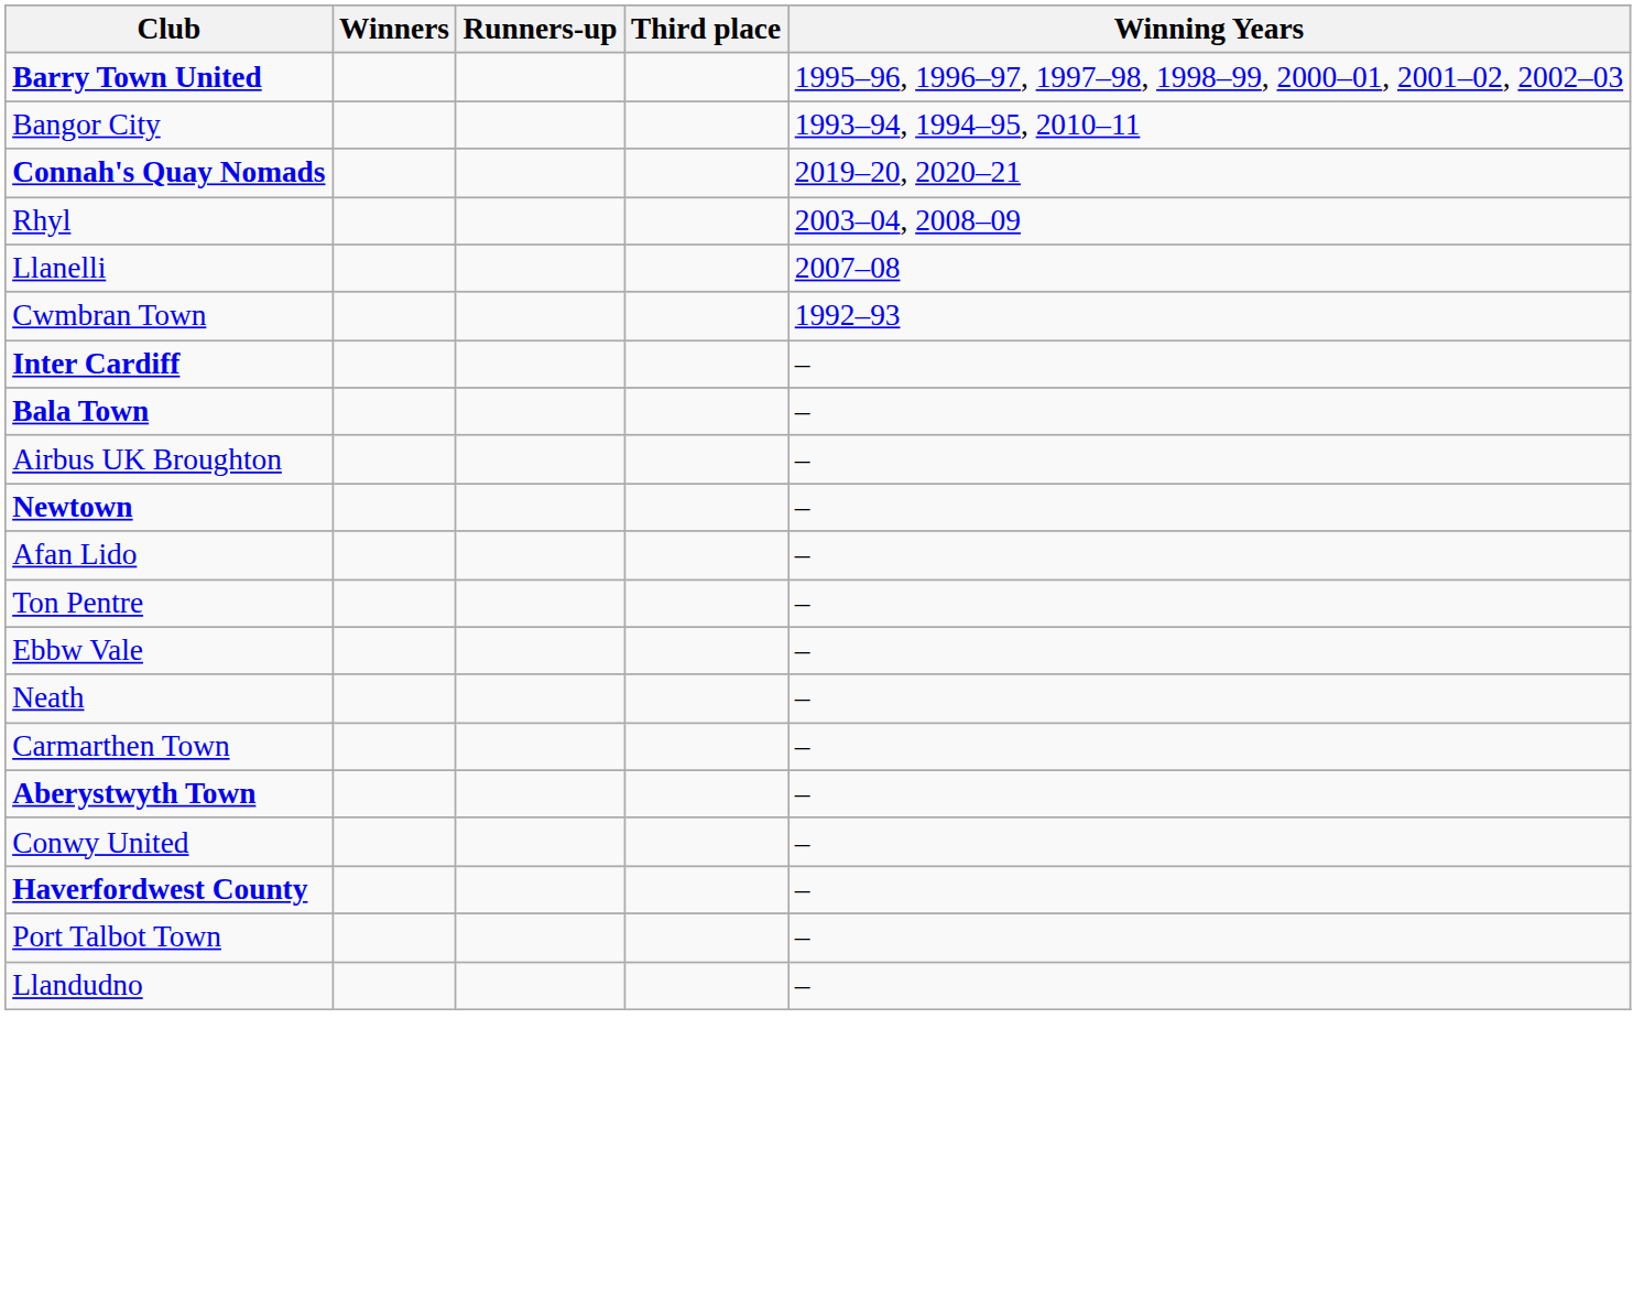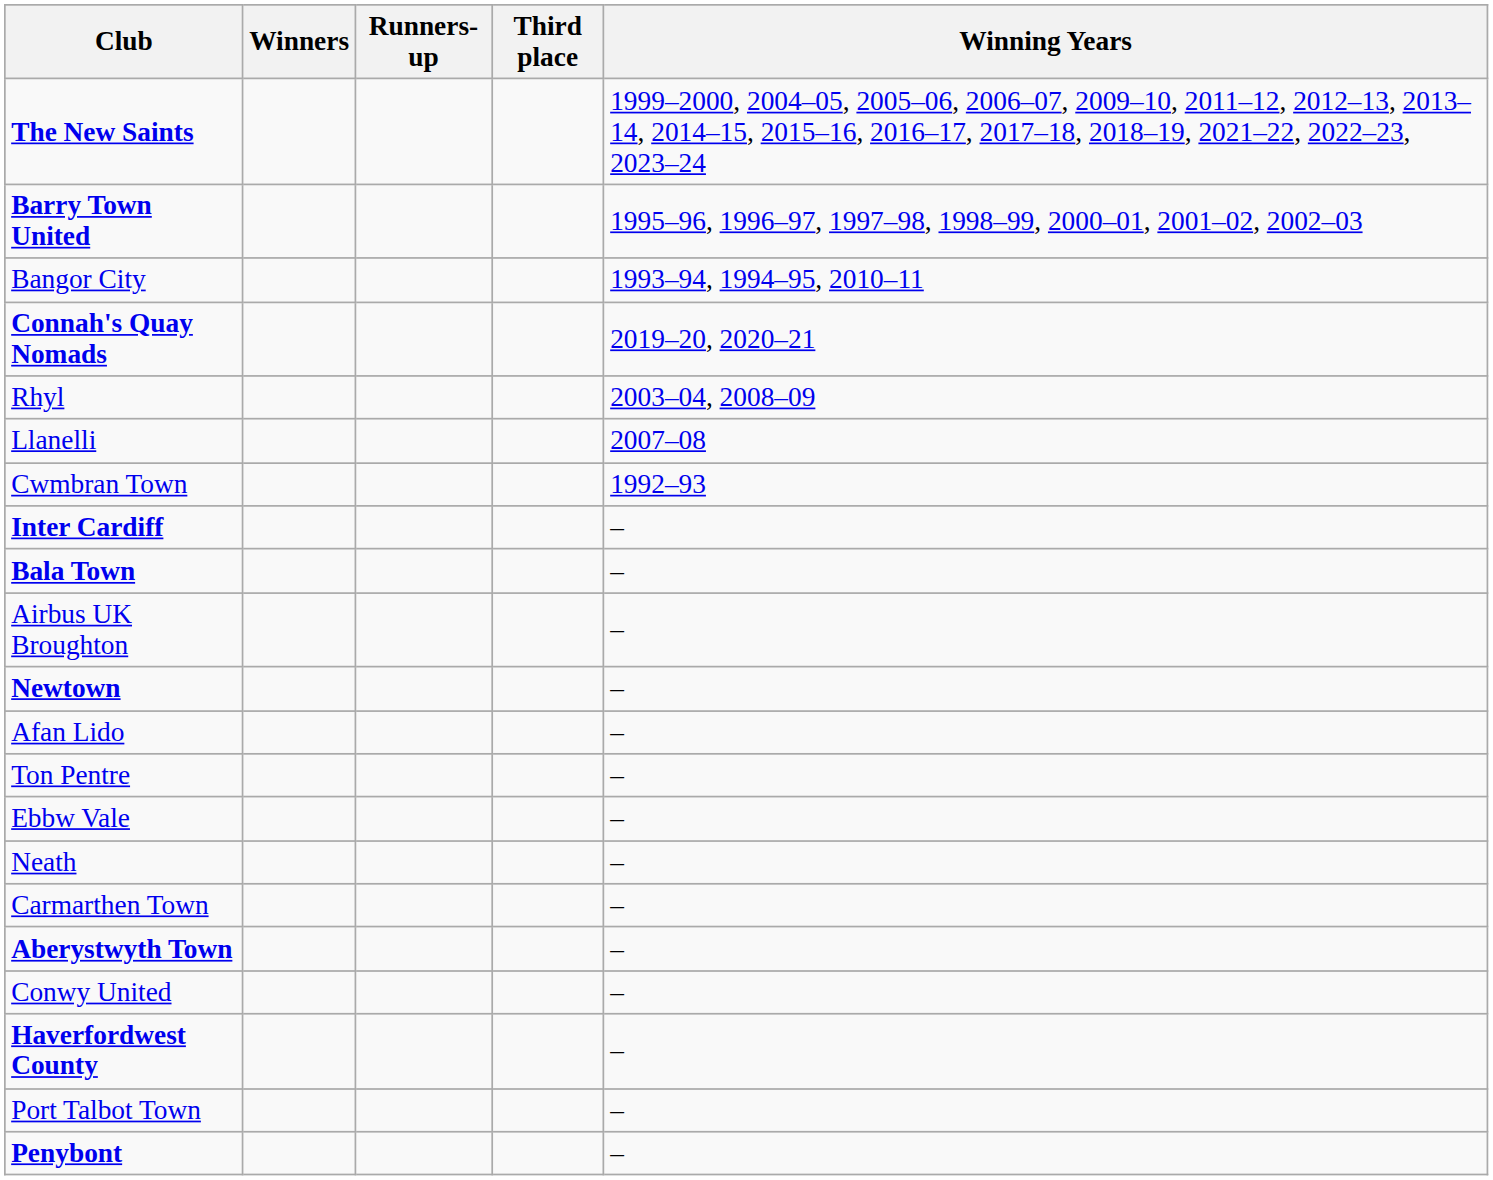+ row: The New Saints | 1999–2000, 2004–05, 2005–06, 2006–07, 2009–10, 2011–12, 2012–13, 2013–14, 2014–15, 2015–16, 2016–17, 2017–18, 2018–19, 2021–22, 2022–23, 2023–24
- row: Llandudno | –
+ row: Penybont | –
